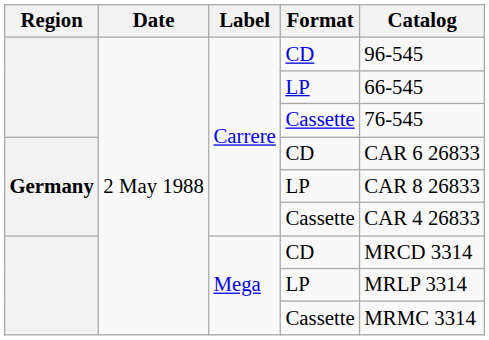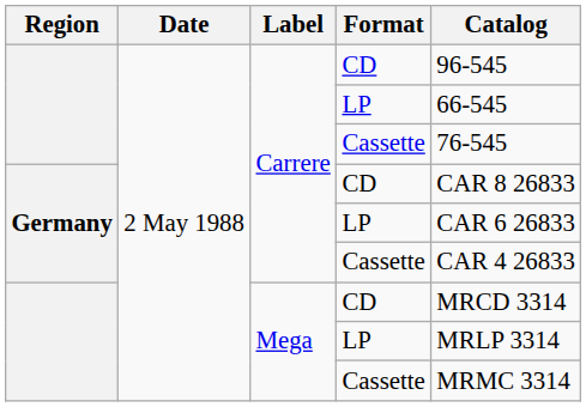Germany / CD | Catalog: CAR 6 26833 -> CAR 8 26833
Germany / LP | Catalog: CAR 8 26833 -> CAR 6 26833
